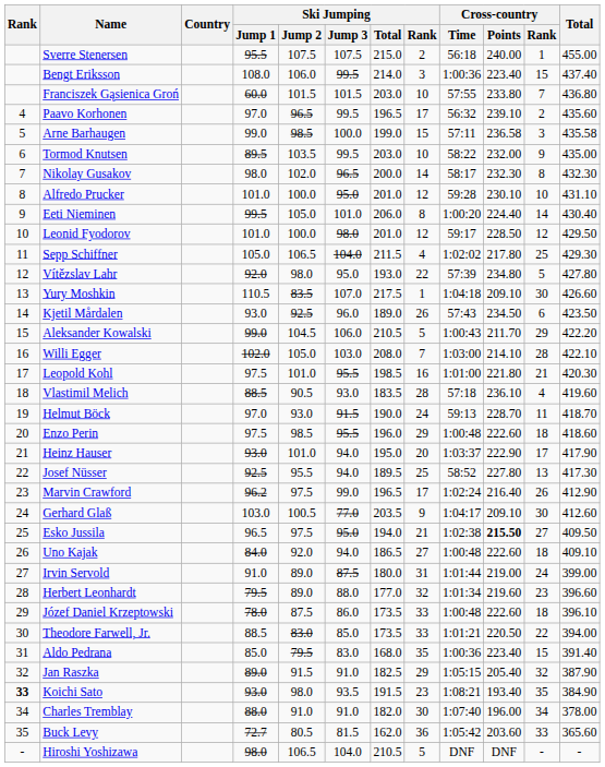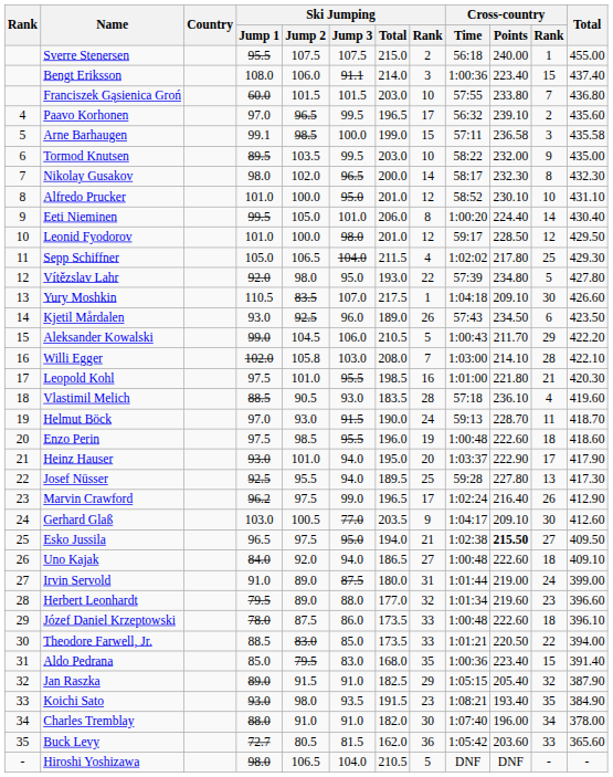Bengt Eriksson | Ski Jumping / Jump 3: 99.5 -> 91.1
Arne Barhaugen | Ski Jumping / Jump 1: 99.0 -> 99.1
Alfredo Prucker | Cross-country / Time: 59:28 -> 58:52
Willi Egger | Ski Jumping / Jump 2: 105.0 -> 105.8
Enzo Perin | Ski Jumping / Rank: 29 -> 19
Josef Nüsser | Cross-country / Time: 58:52 -> 59:28
Koichi Sato | Rank: bold -> normal
